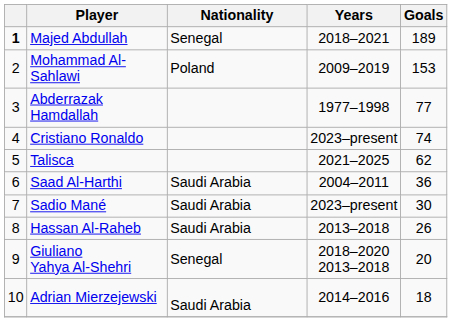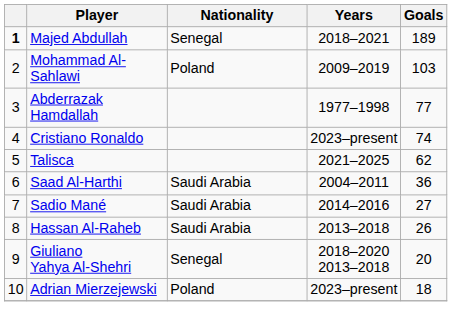Mohammad Al-Sahlawi | Goals: 153 -> 103
Sadio Mané | Years: 2023–present -> 2014–2016
Sadio Mané | Goals: 30 -> 27
Adrian Mierzejewski | Nationality: Saudi Arabia -> Poland
Adrian Mierzejewski | Years: 2014–2016 -> 2023–present
